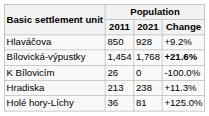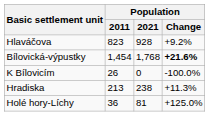Hlaváčova | Population / 2011: 850 -> 823
